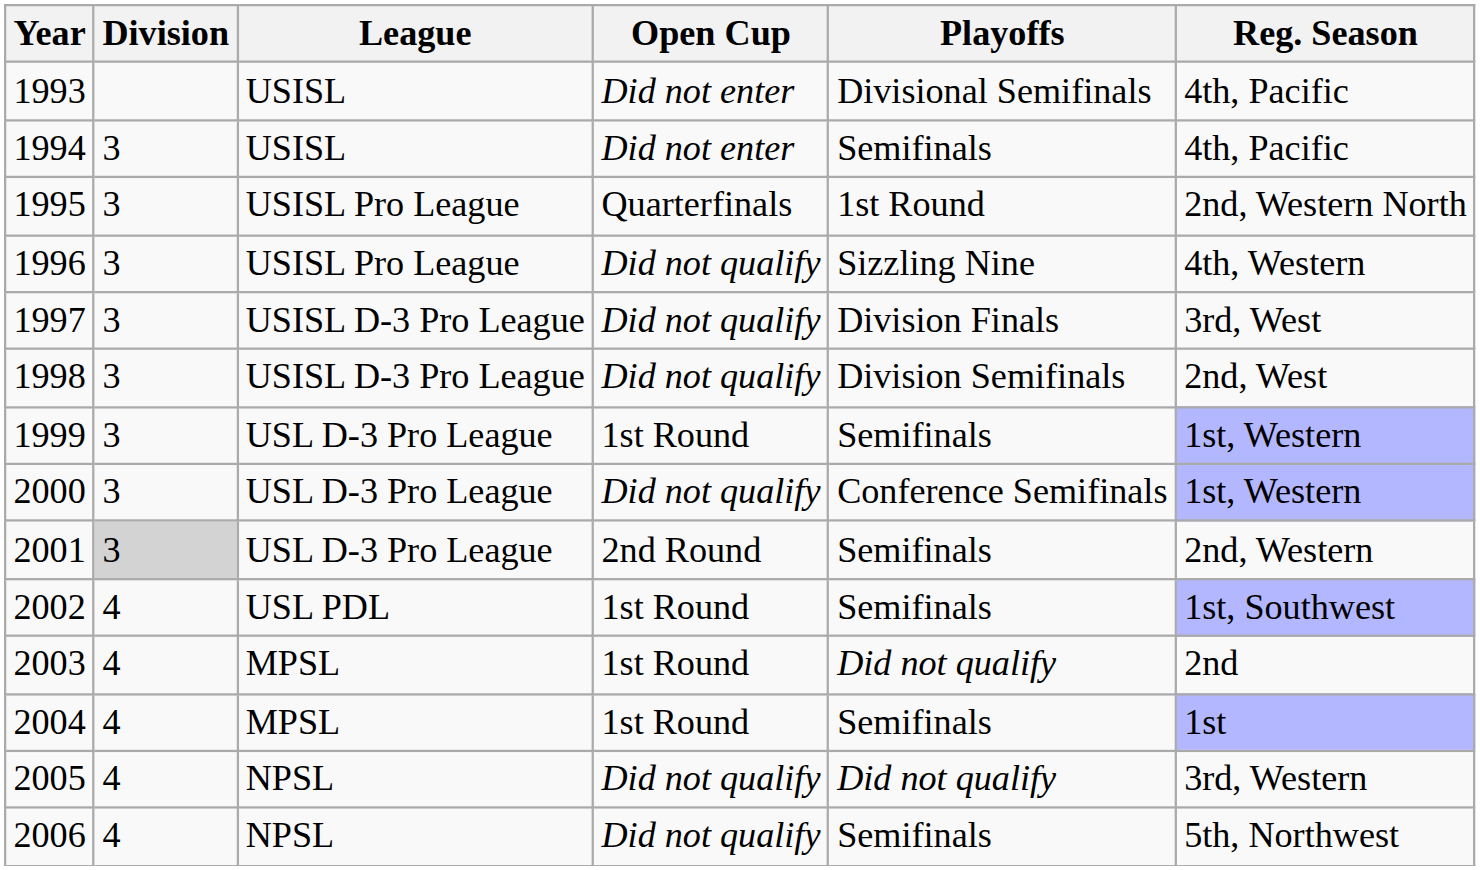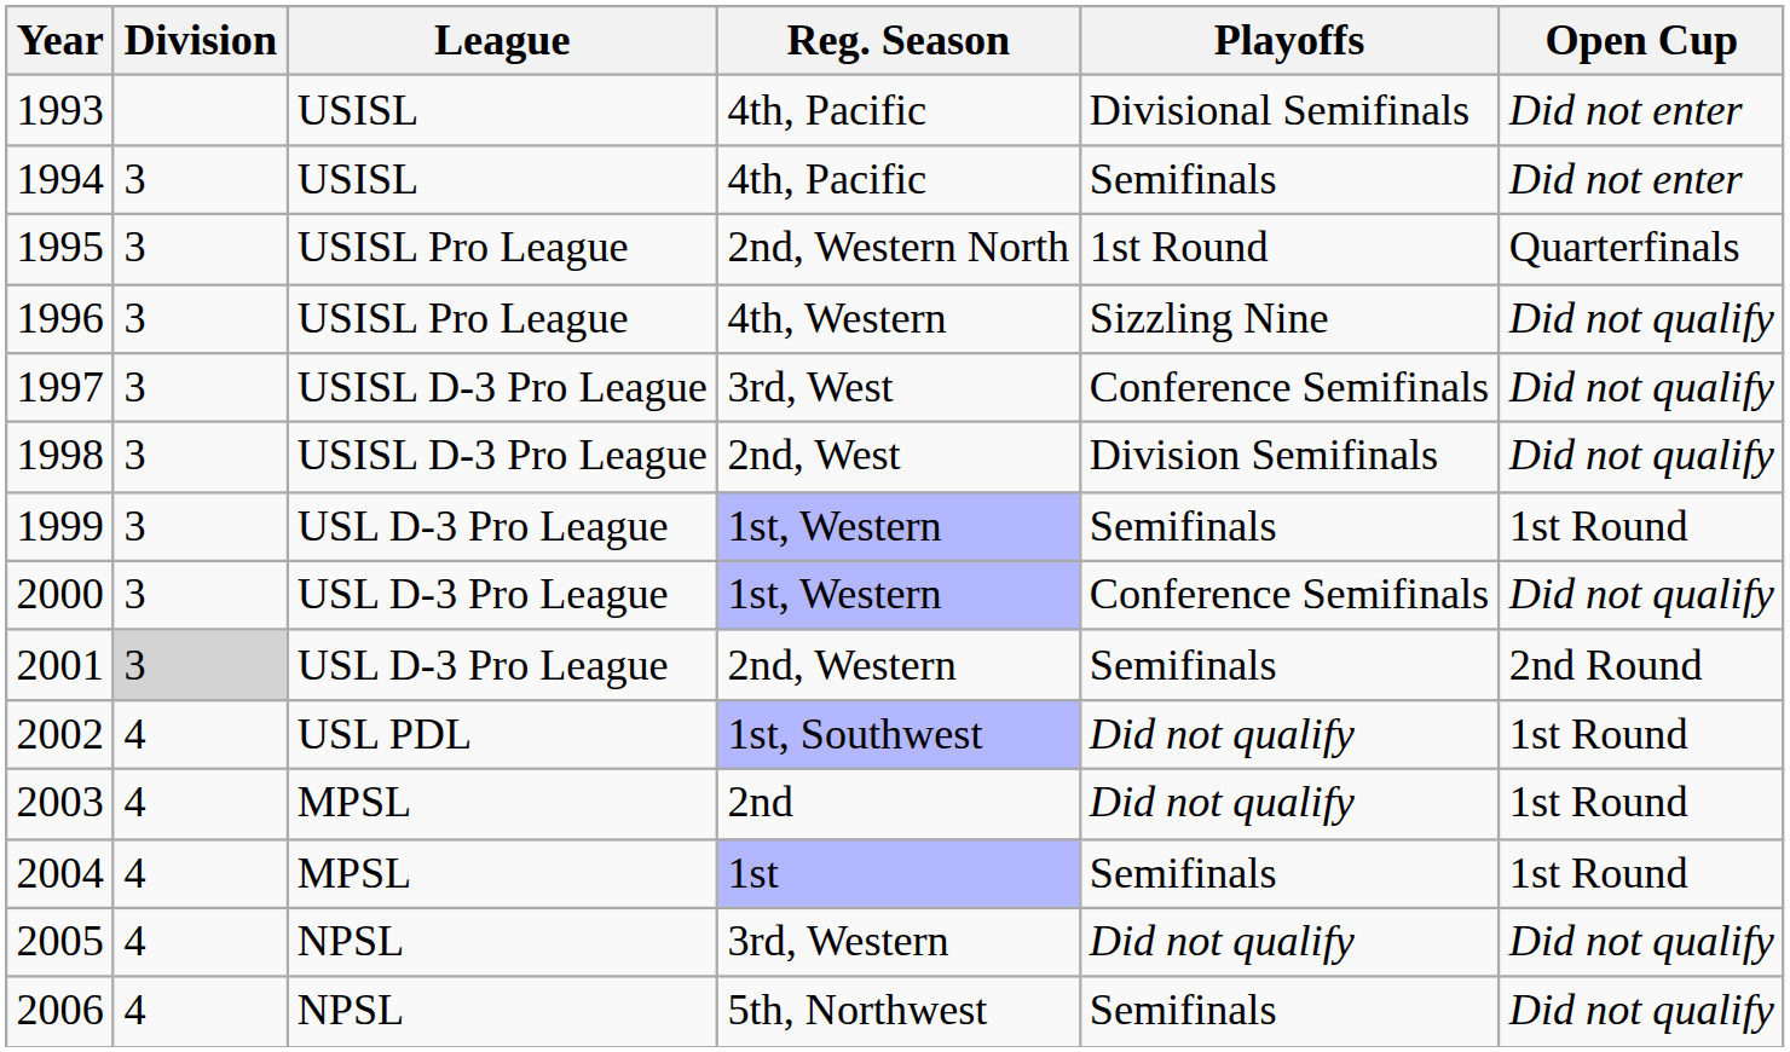columns swapped: Reg. Season <-> Open Cup
1997 | Playoffs: Division Finals -> Conference Semifinals
2002 | Playoffs: Semifinals -> Did not qualify
